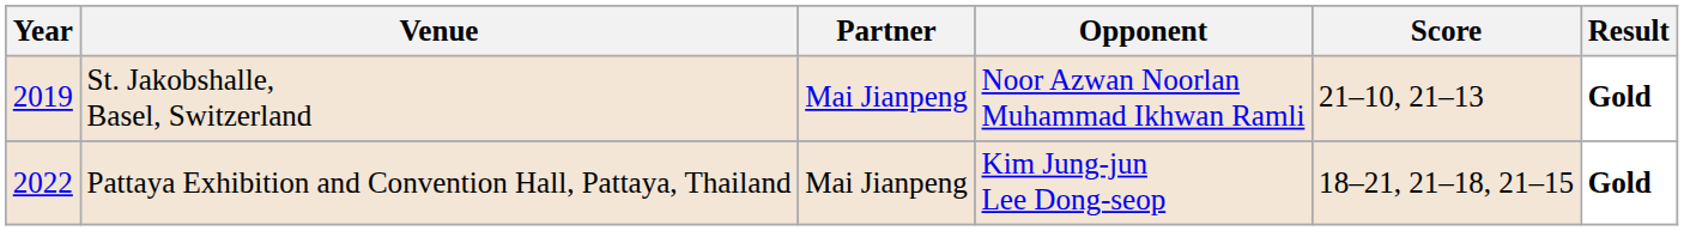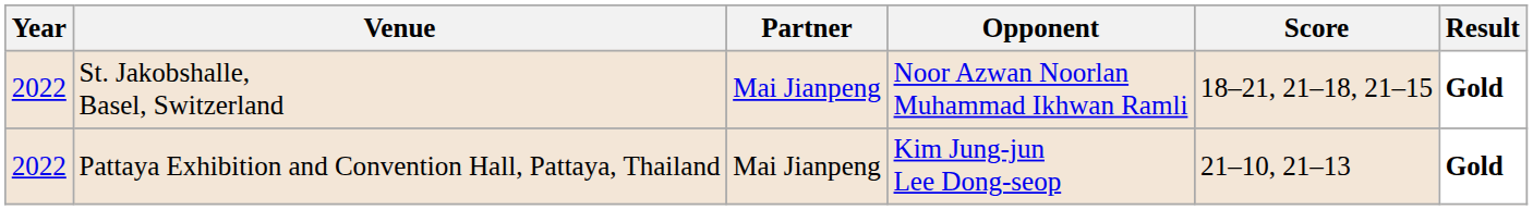St. Jakobshalle, Basel, Switzerland | Year: 2019 -> 2022
St. Jakobshalle, Basel, Switzerland | Score: 21–10, 21–13 -> 18–21, 21–18, 21–15
Pattaya Exhibition and Convention Hall, Pattaya, Thailand | Score: 18–21, 21–18, 21–15 -> 21–10, 21–13
